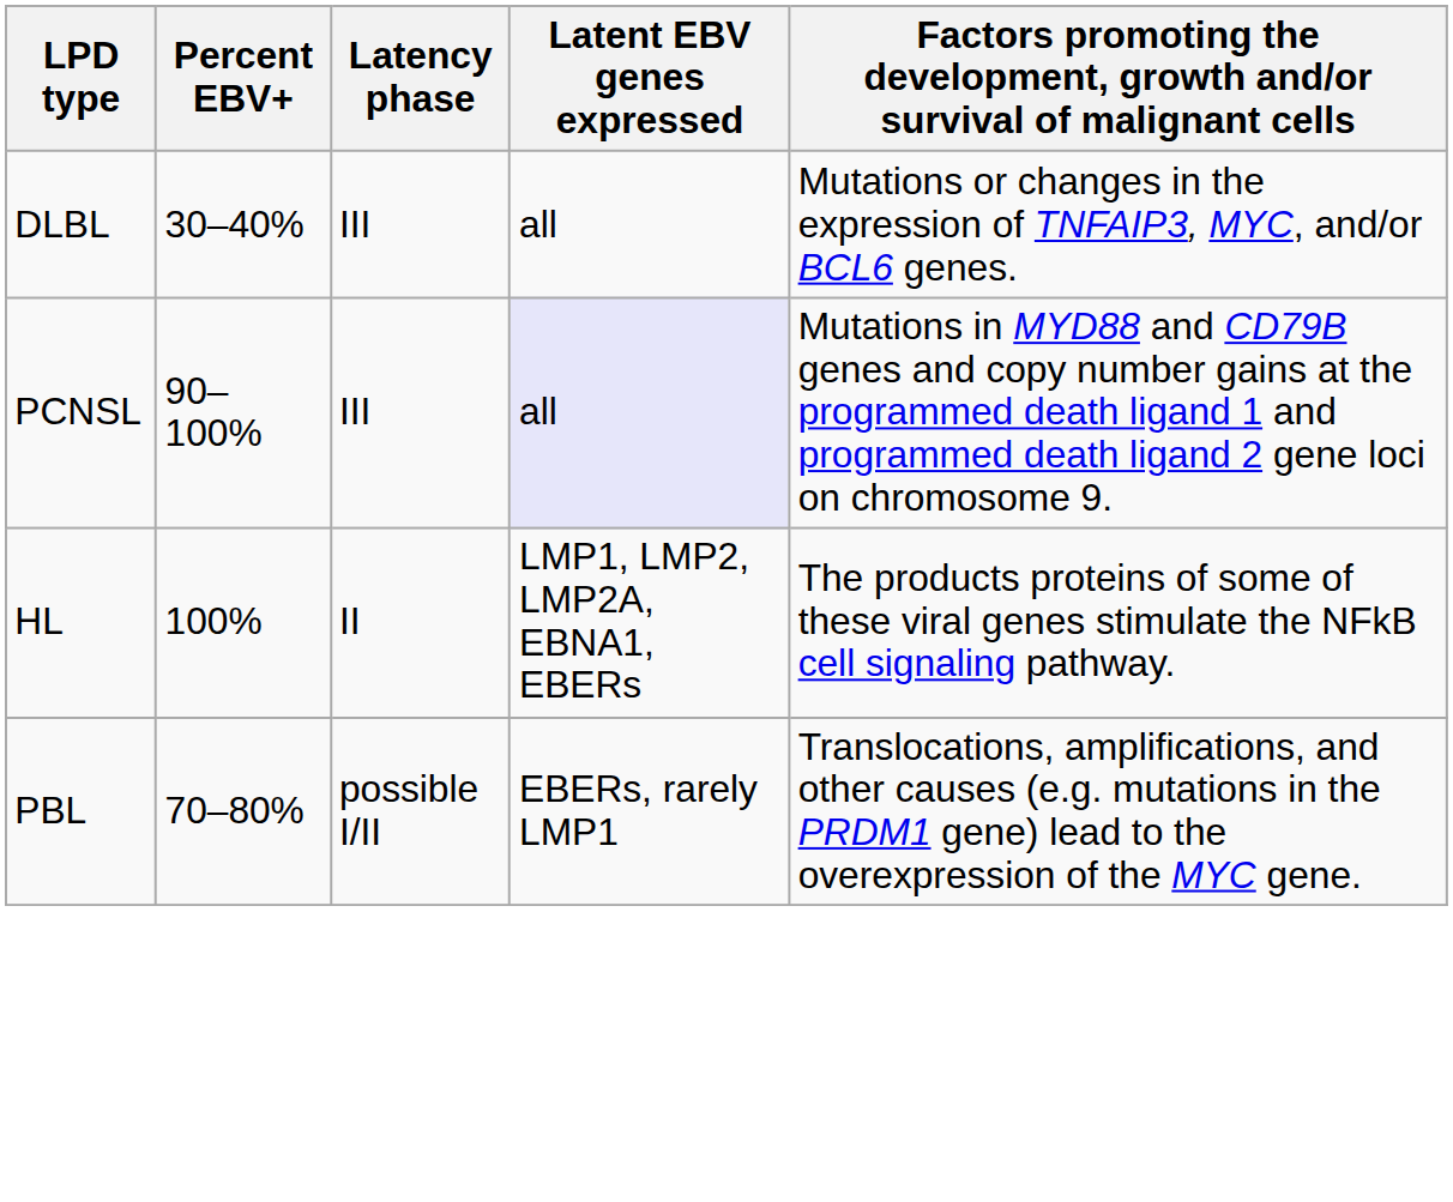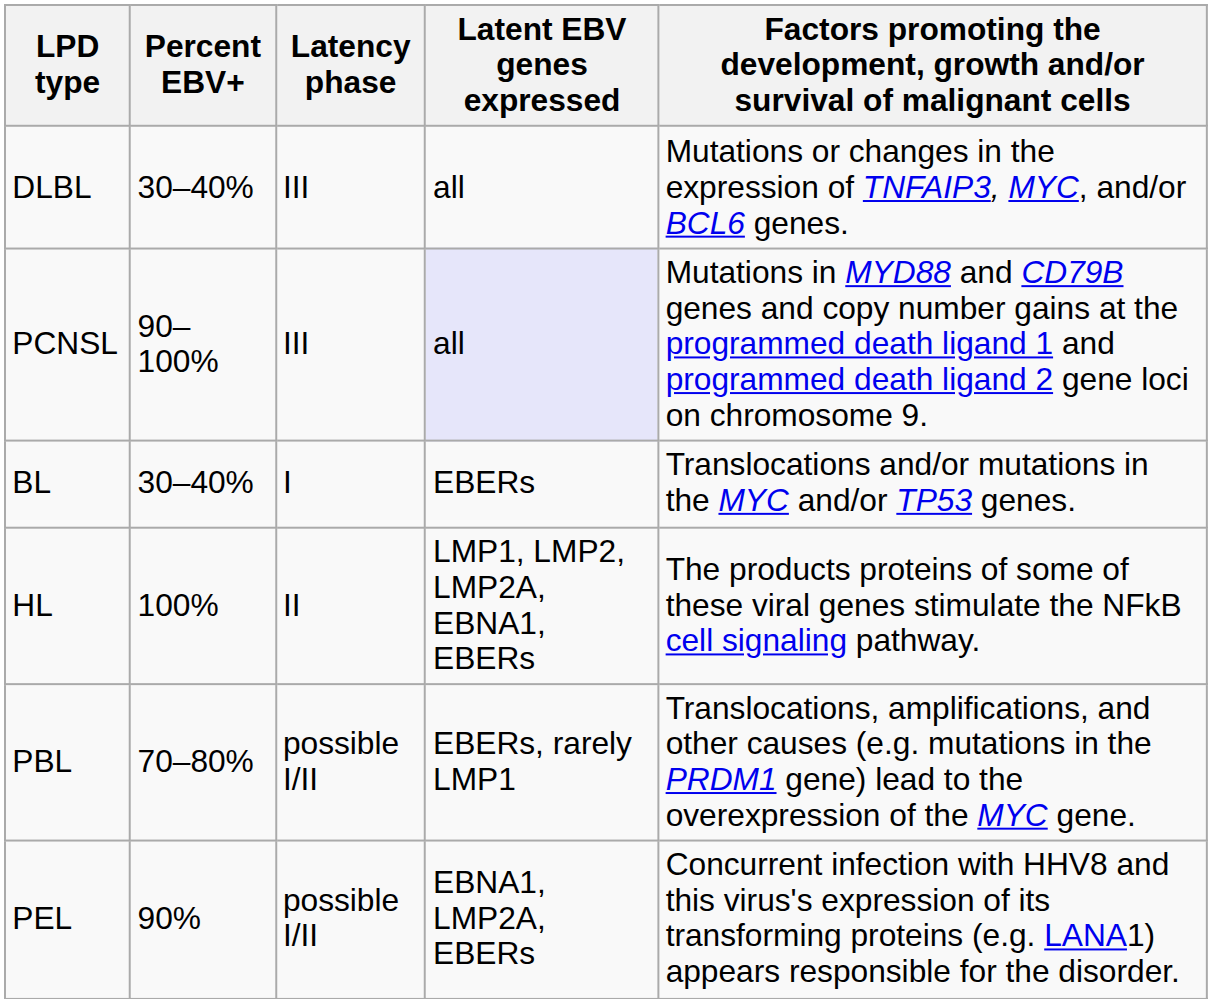+ row: BL | 30–40% | I | EBERs | Translocations and/or mutations in the MYC and/or TP53 genes.
+ row: PEL | 90% | possible I/II | EBNA1, LMP2A, EBERs | Concurrent infection with HHV8 and this virus's expression of its transforming proteins (e.g. LANA1) appears responsible for the disorder.
